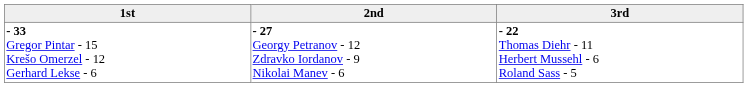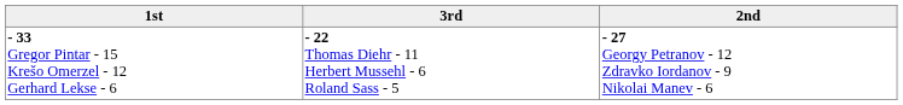columns swapped: 2nd <-> 3rd
